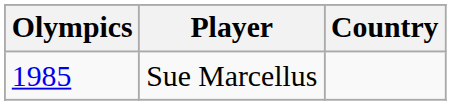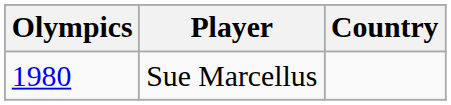Sue Marcellus | Olympics: 1985 -> 1980
